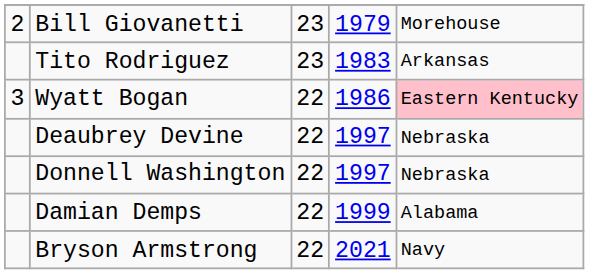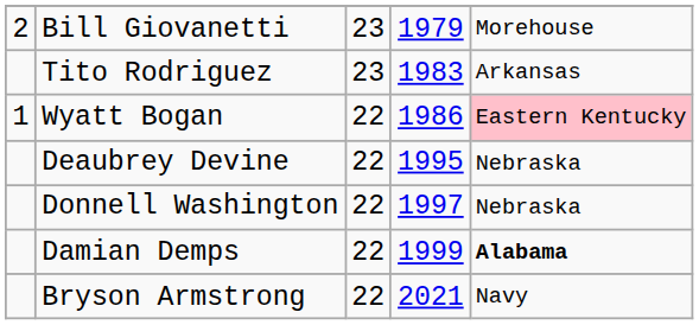Wyatt Bogan | column 1: 3 -> 1
Deaubrey Devine | column 4: 1997 -> 1995
Damian Demps | column 5: normal -> bold
